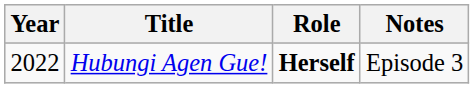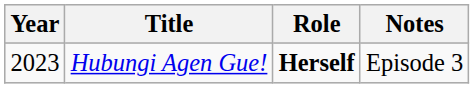Hubungi Agen Gue! | Year: 2022 -> 2023
